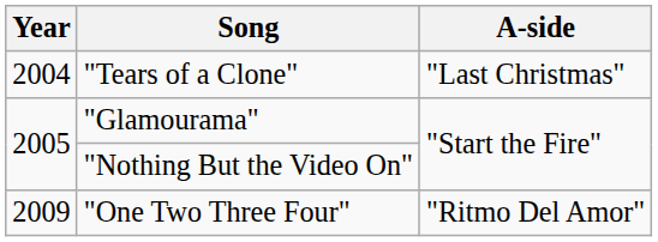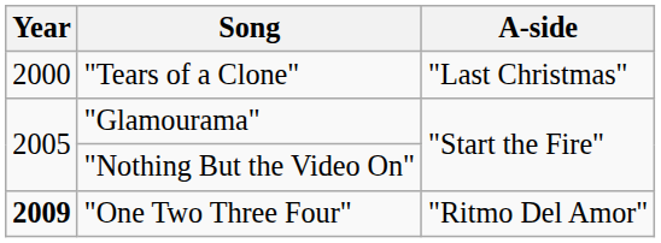"Tears of a Clone" | Year: 2004 -> 2000
"One Two Three Four" | Year: normal -> bold
